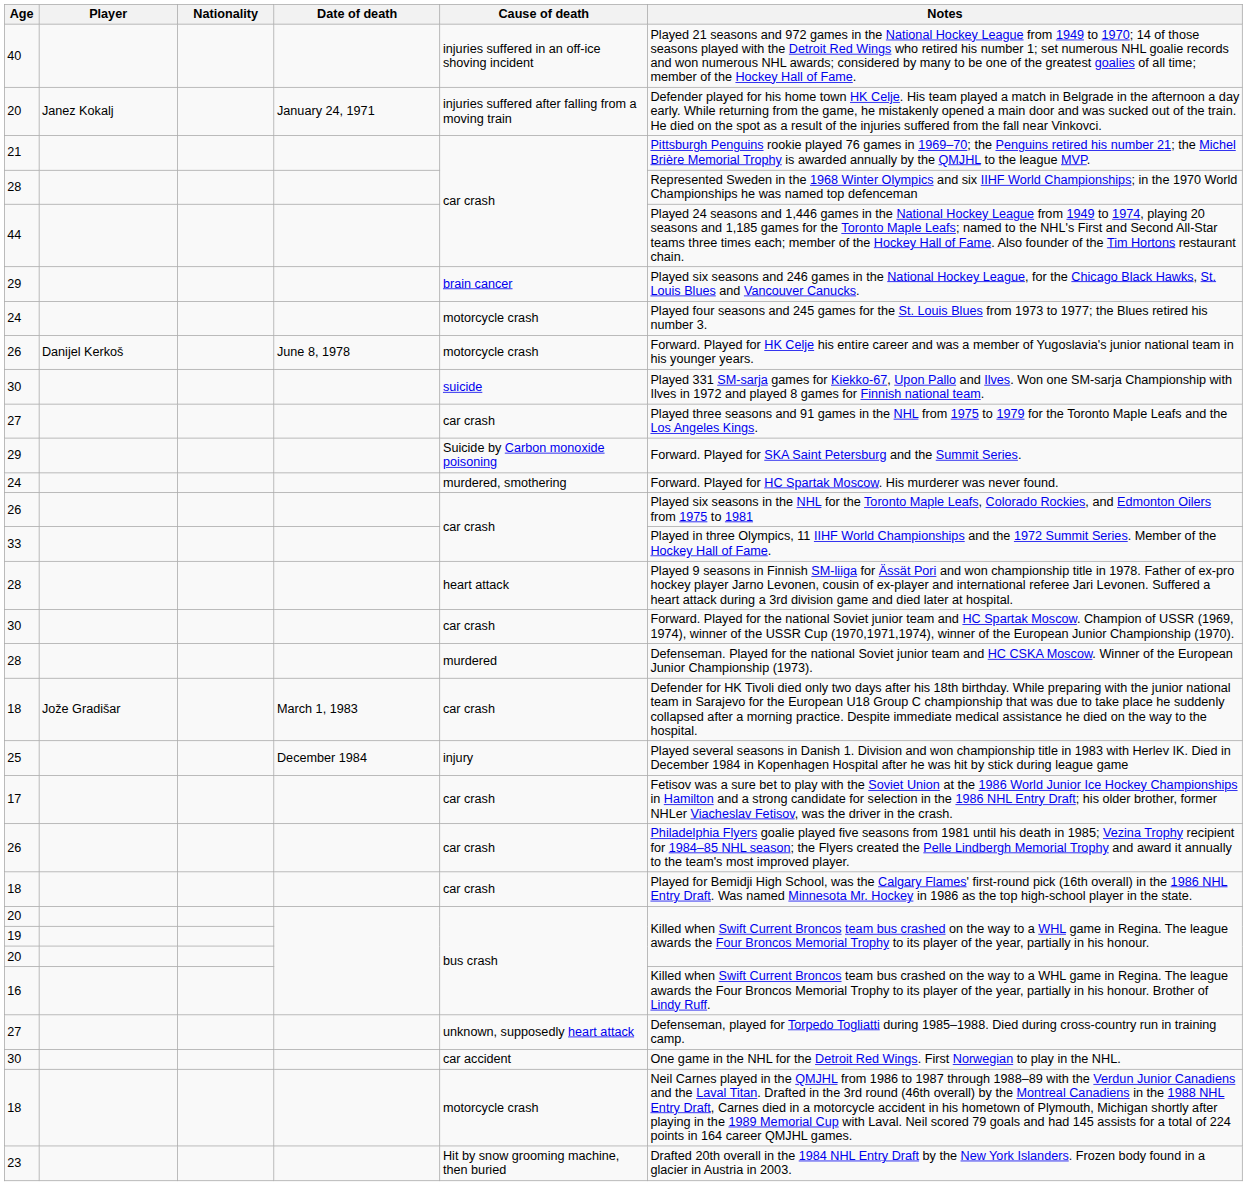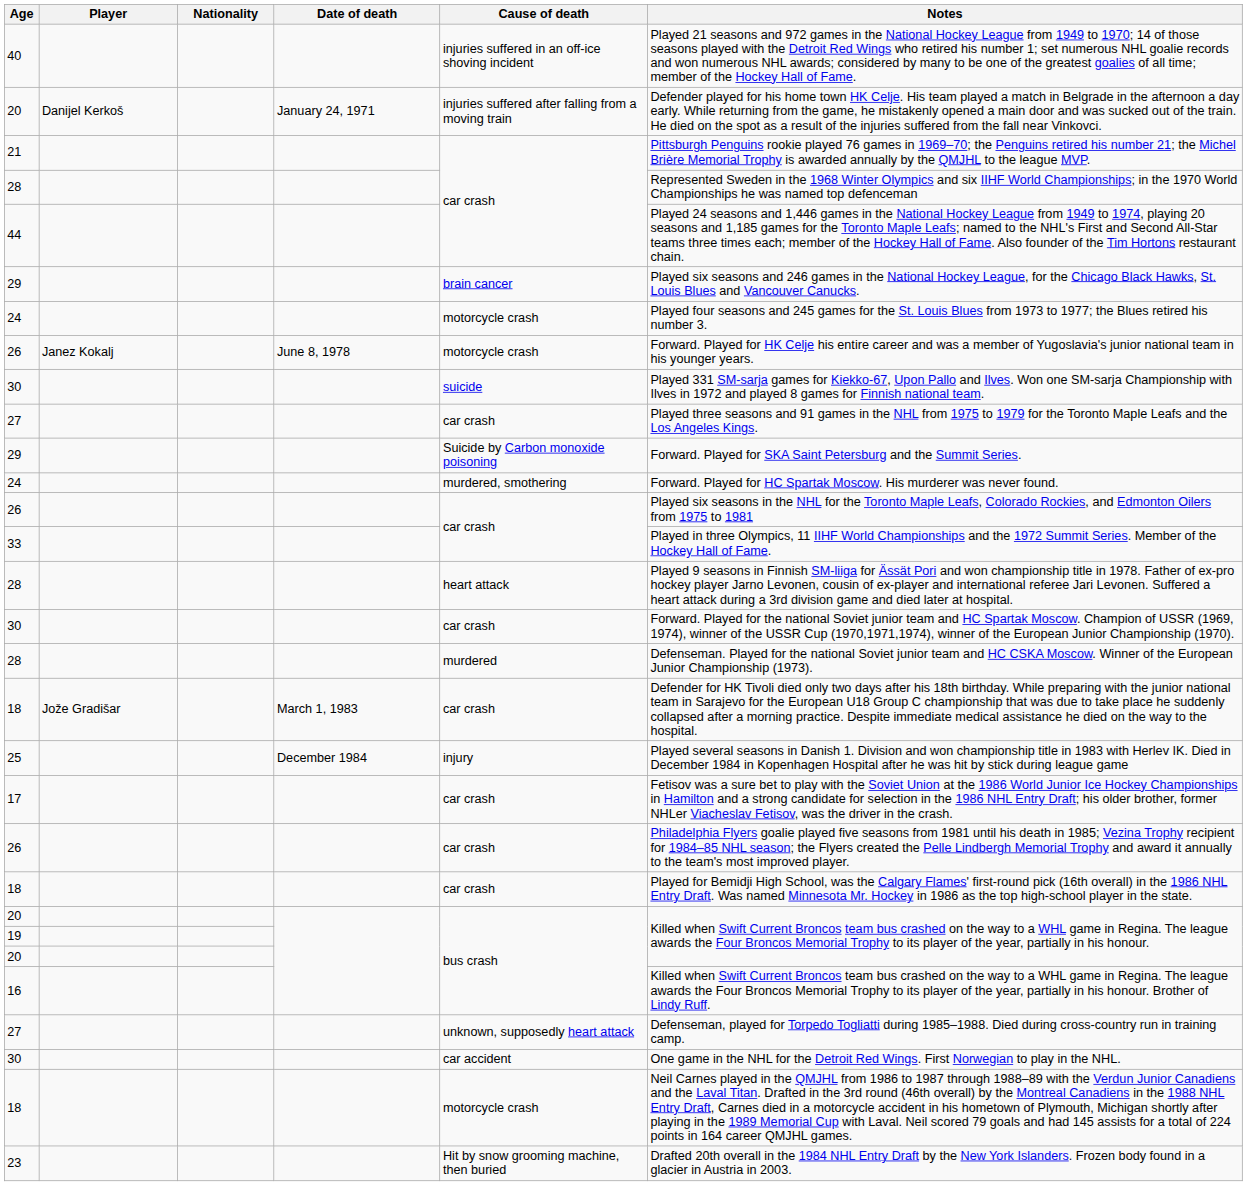20 / January 24, 1971 | Player: Janez Kokalj -> Danijel Kerkoš
26 / June 8, 1978 | Player: Danijel Kerkoš -> Janez Kokalj
